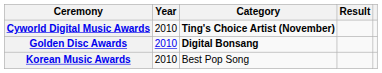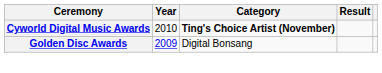Golden Disc Awards | Year: 2010 -> 2009
Golden Disc Awards | Category: bold -> normal
- row: Korean Music Awards | 2010 | Best Pop Song
